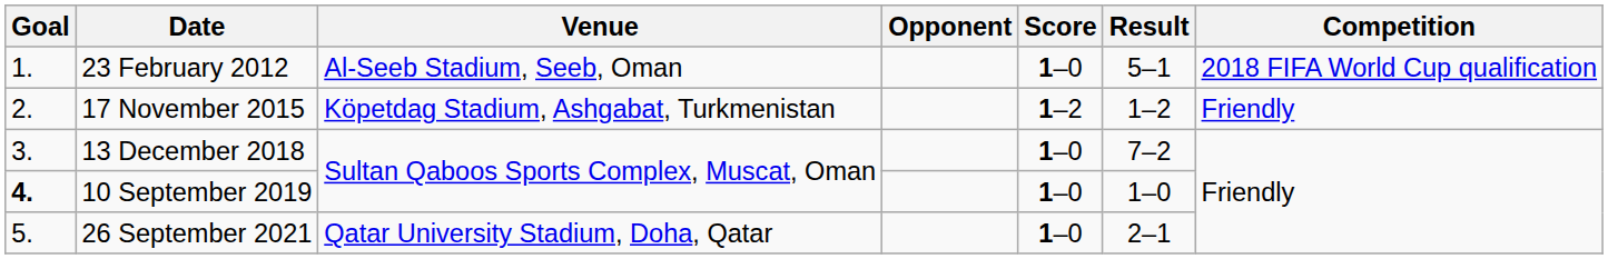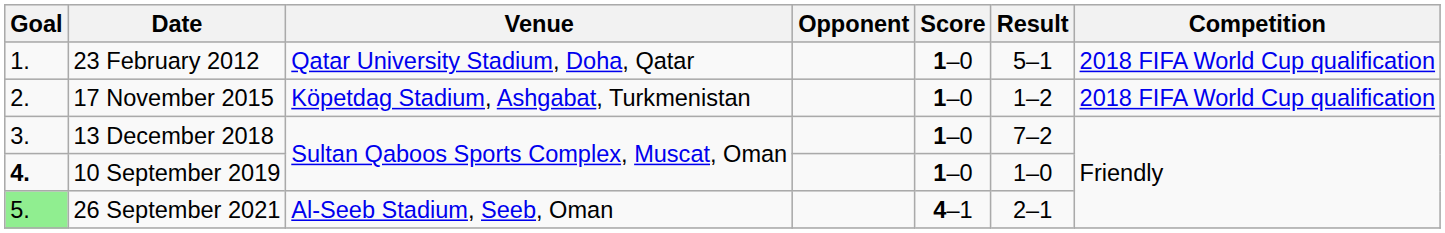23 February 2012 | Venue: Al-Seeb Stadium, Seeb, Oman -> Qatar University Stadium, Doha, Qatar
17 November 2015 | Score: 1–2 -> 1–0
17 November 2015 | Competition: Friendly -> 2018 FIFA World Cup qualification
26 September 2021 | Goal: no background -> lightgreen background
26 September 2021 | Venue: Qatar University Stadium, Doha, Qatar -> Al-Seeb Stadium, Seeb, Oman
26 September 2021 | Score: 1–0 -> 4–1
